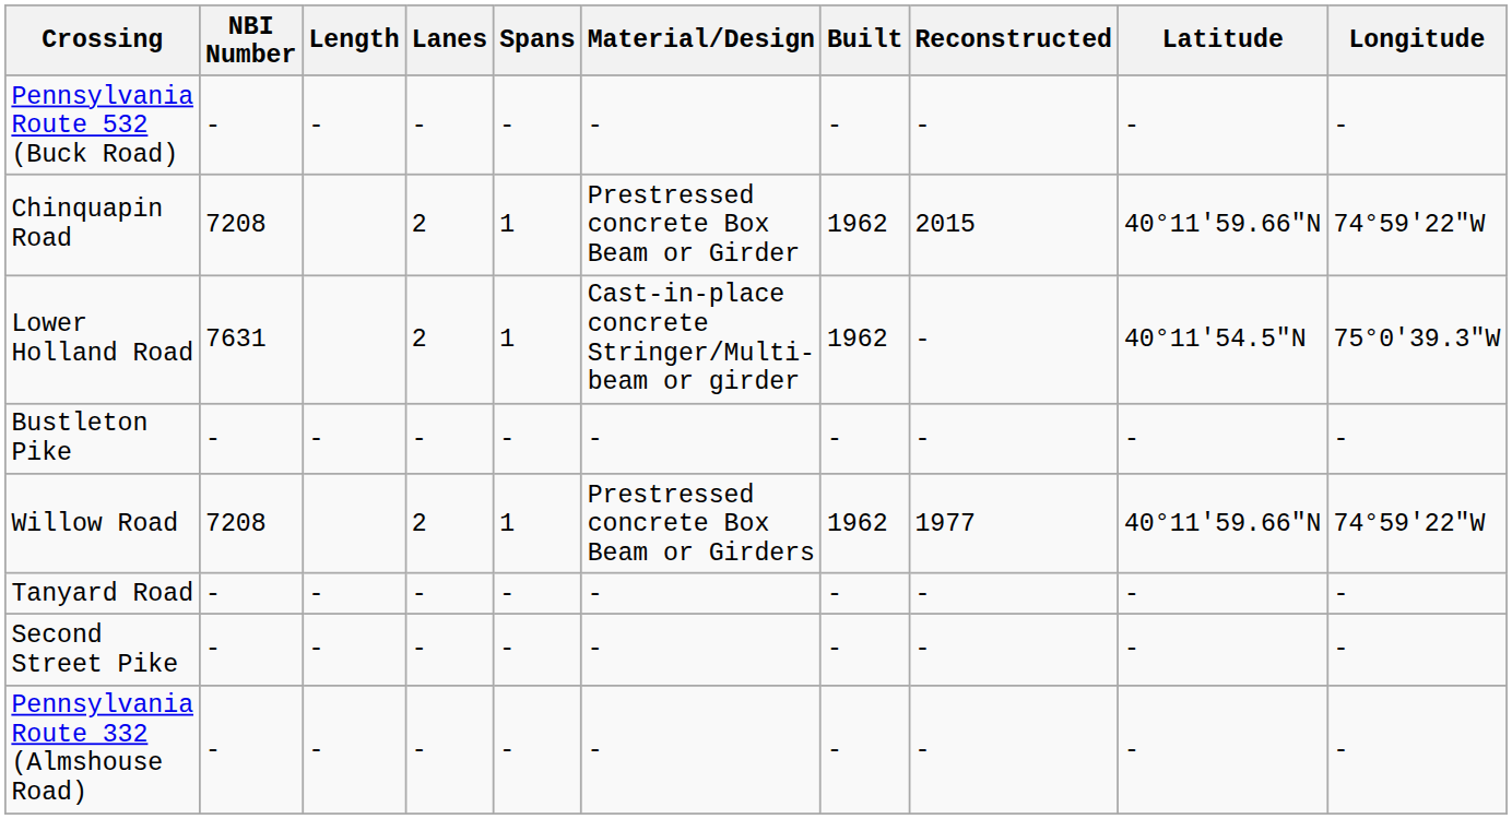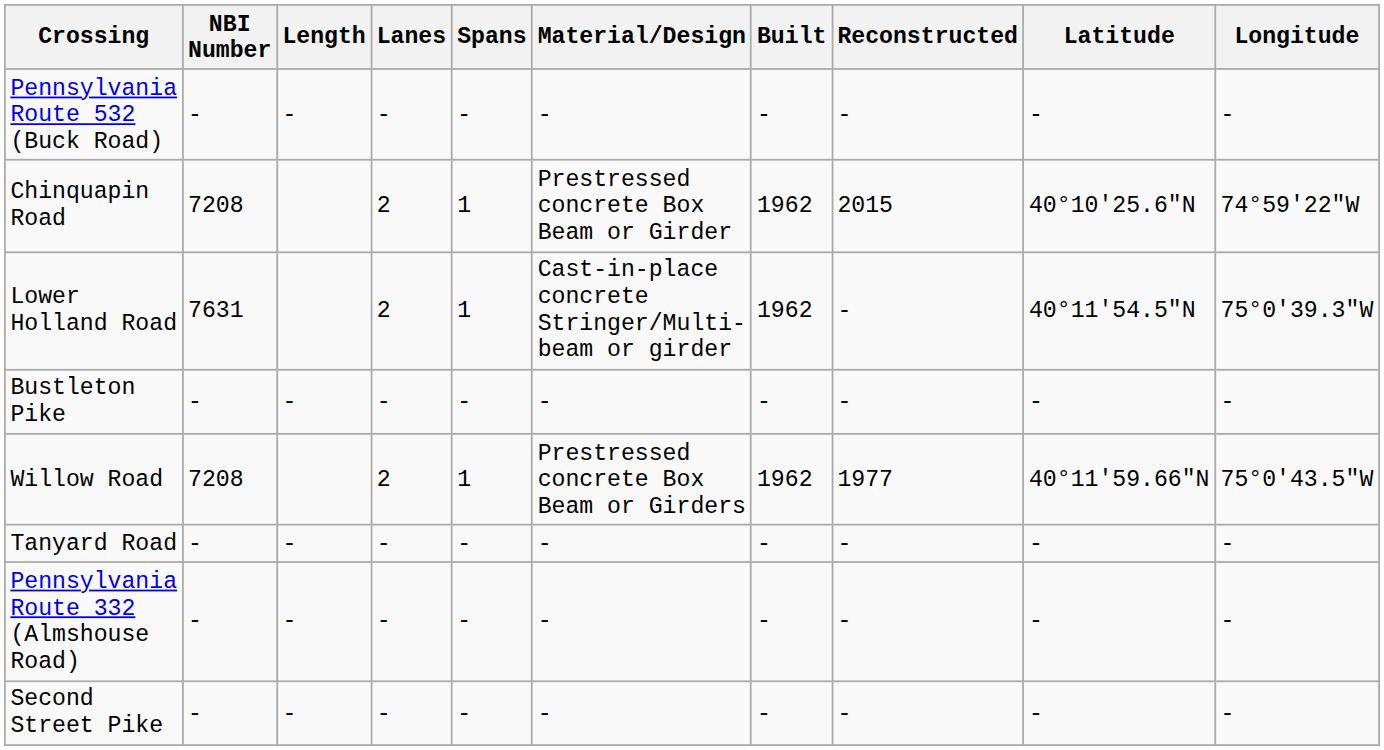Chinquapin Road | Latitude: 40°11'59.66"N -> 40°10'25.6"N
Willow Road | Longitude: 74°59'22"W -> 75°0'43.5"W
rows swapped: Second Street Pike <-> Pennsylvania Route 332 (Almshouse Road)
